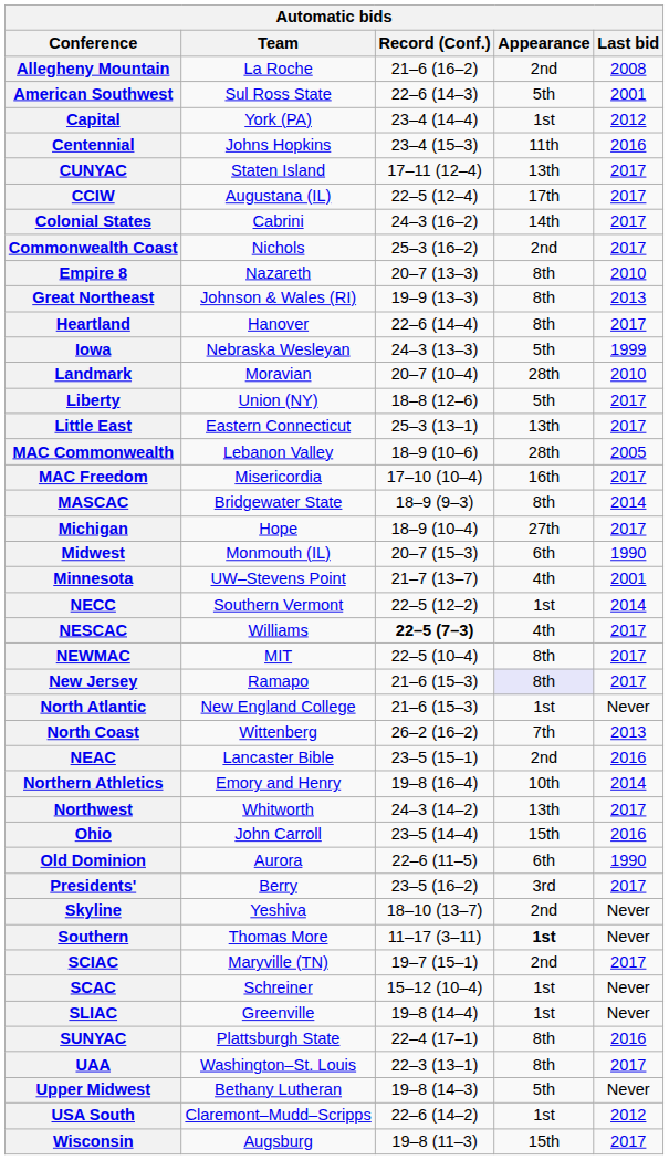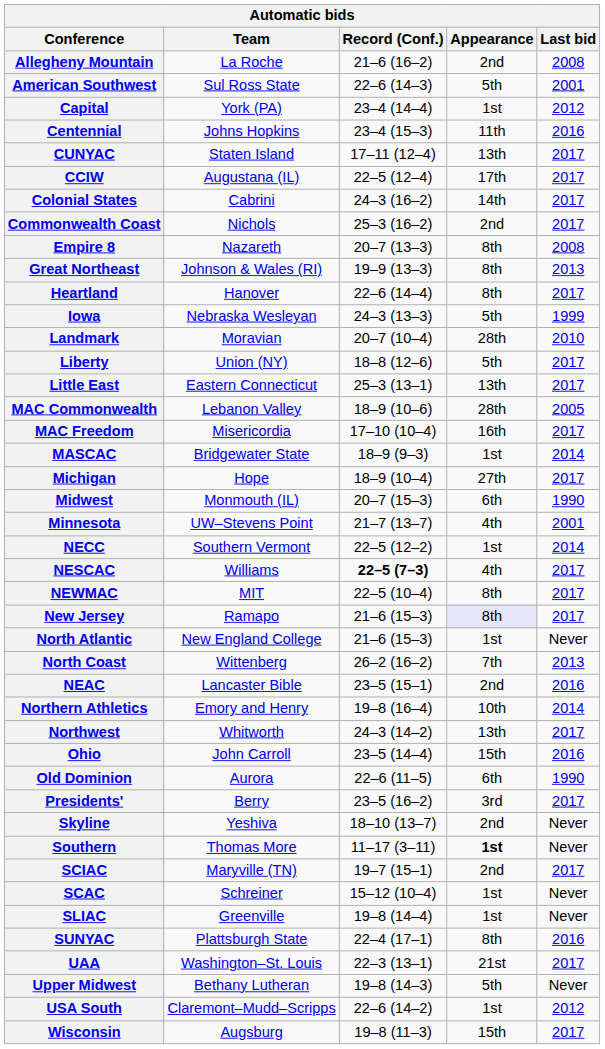Empire 8 | Last bid: 2010 -> 2008
MASCAC | Appearance: 8th -> 1st
UAA | Appearance: 8th -> 21st
